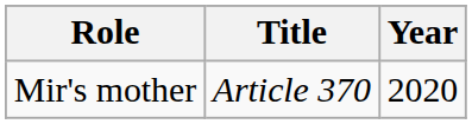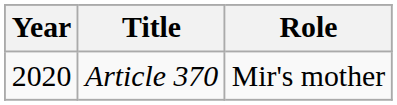columns swapped: Year <-> Role
